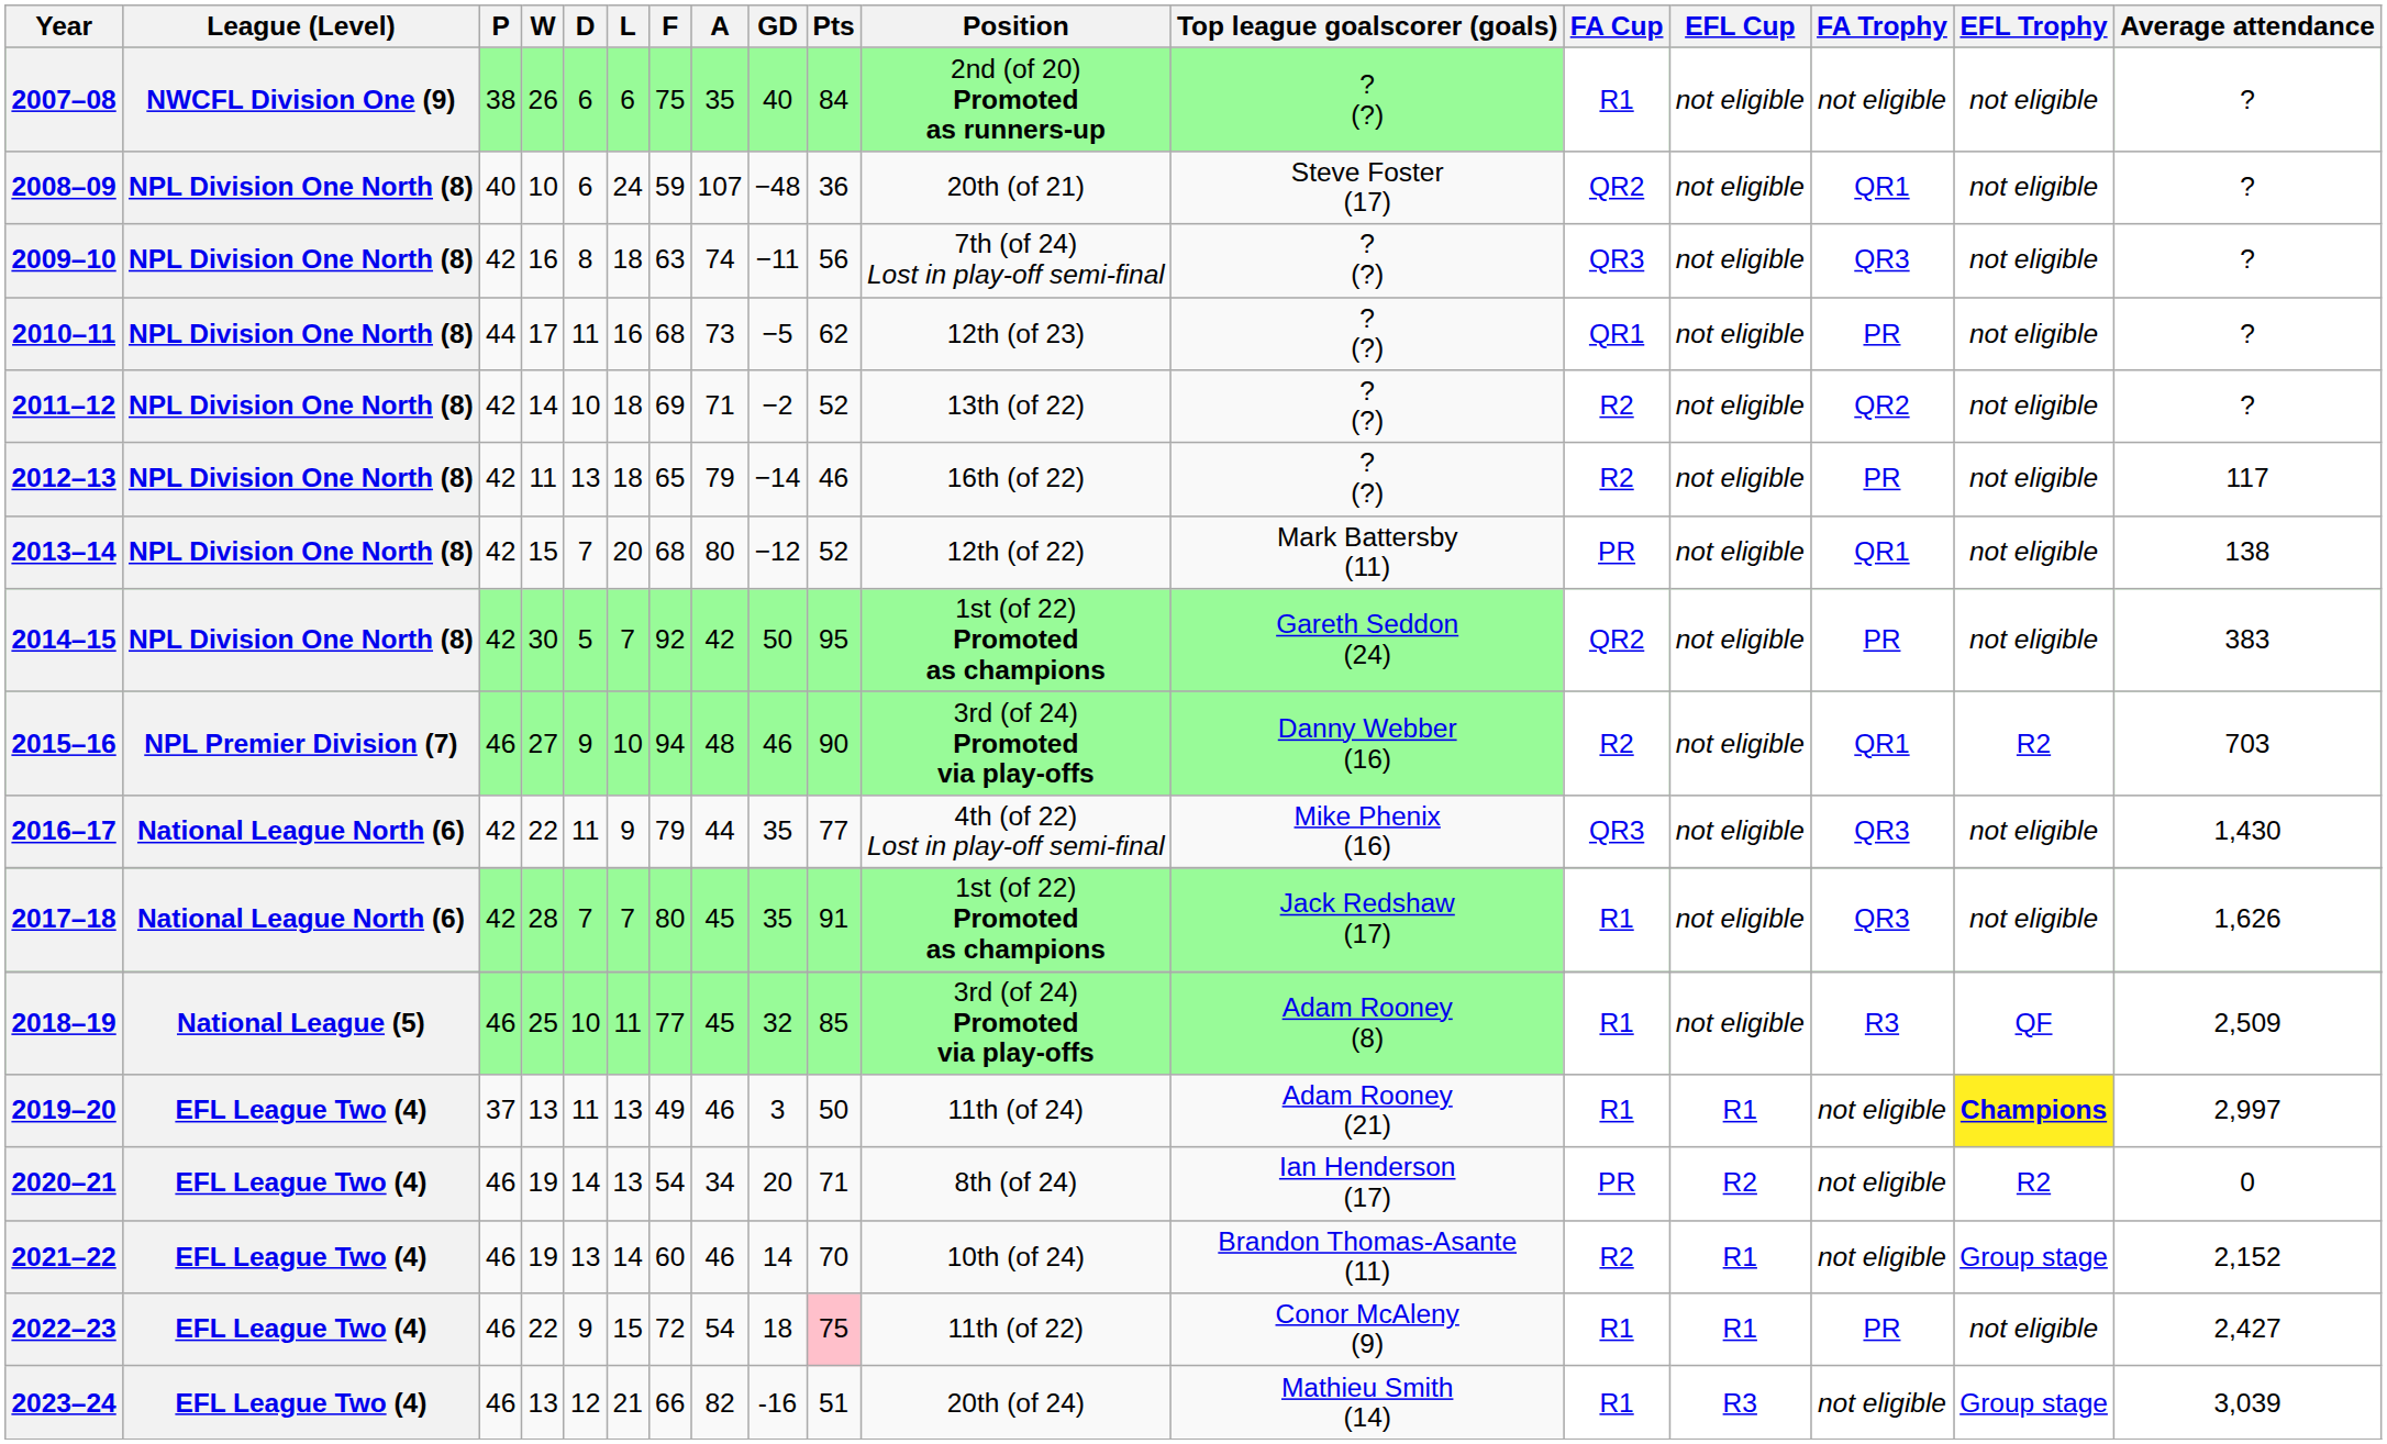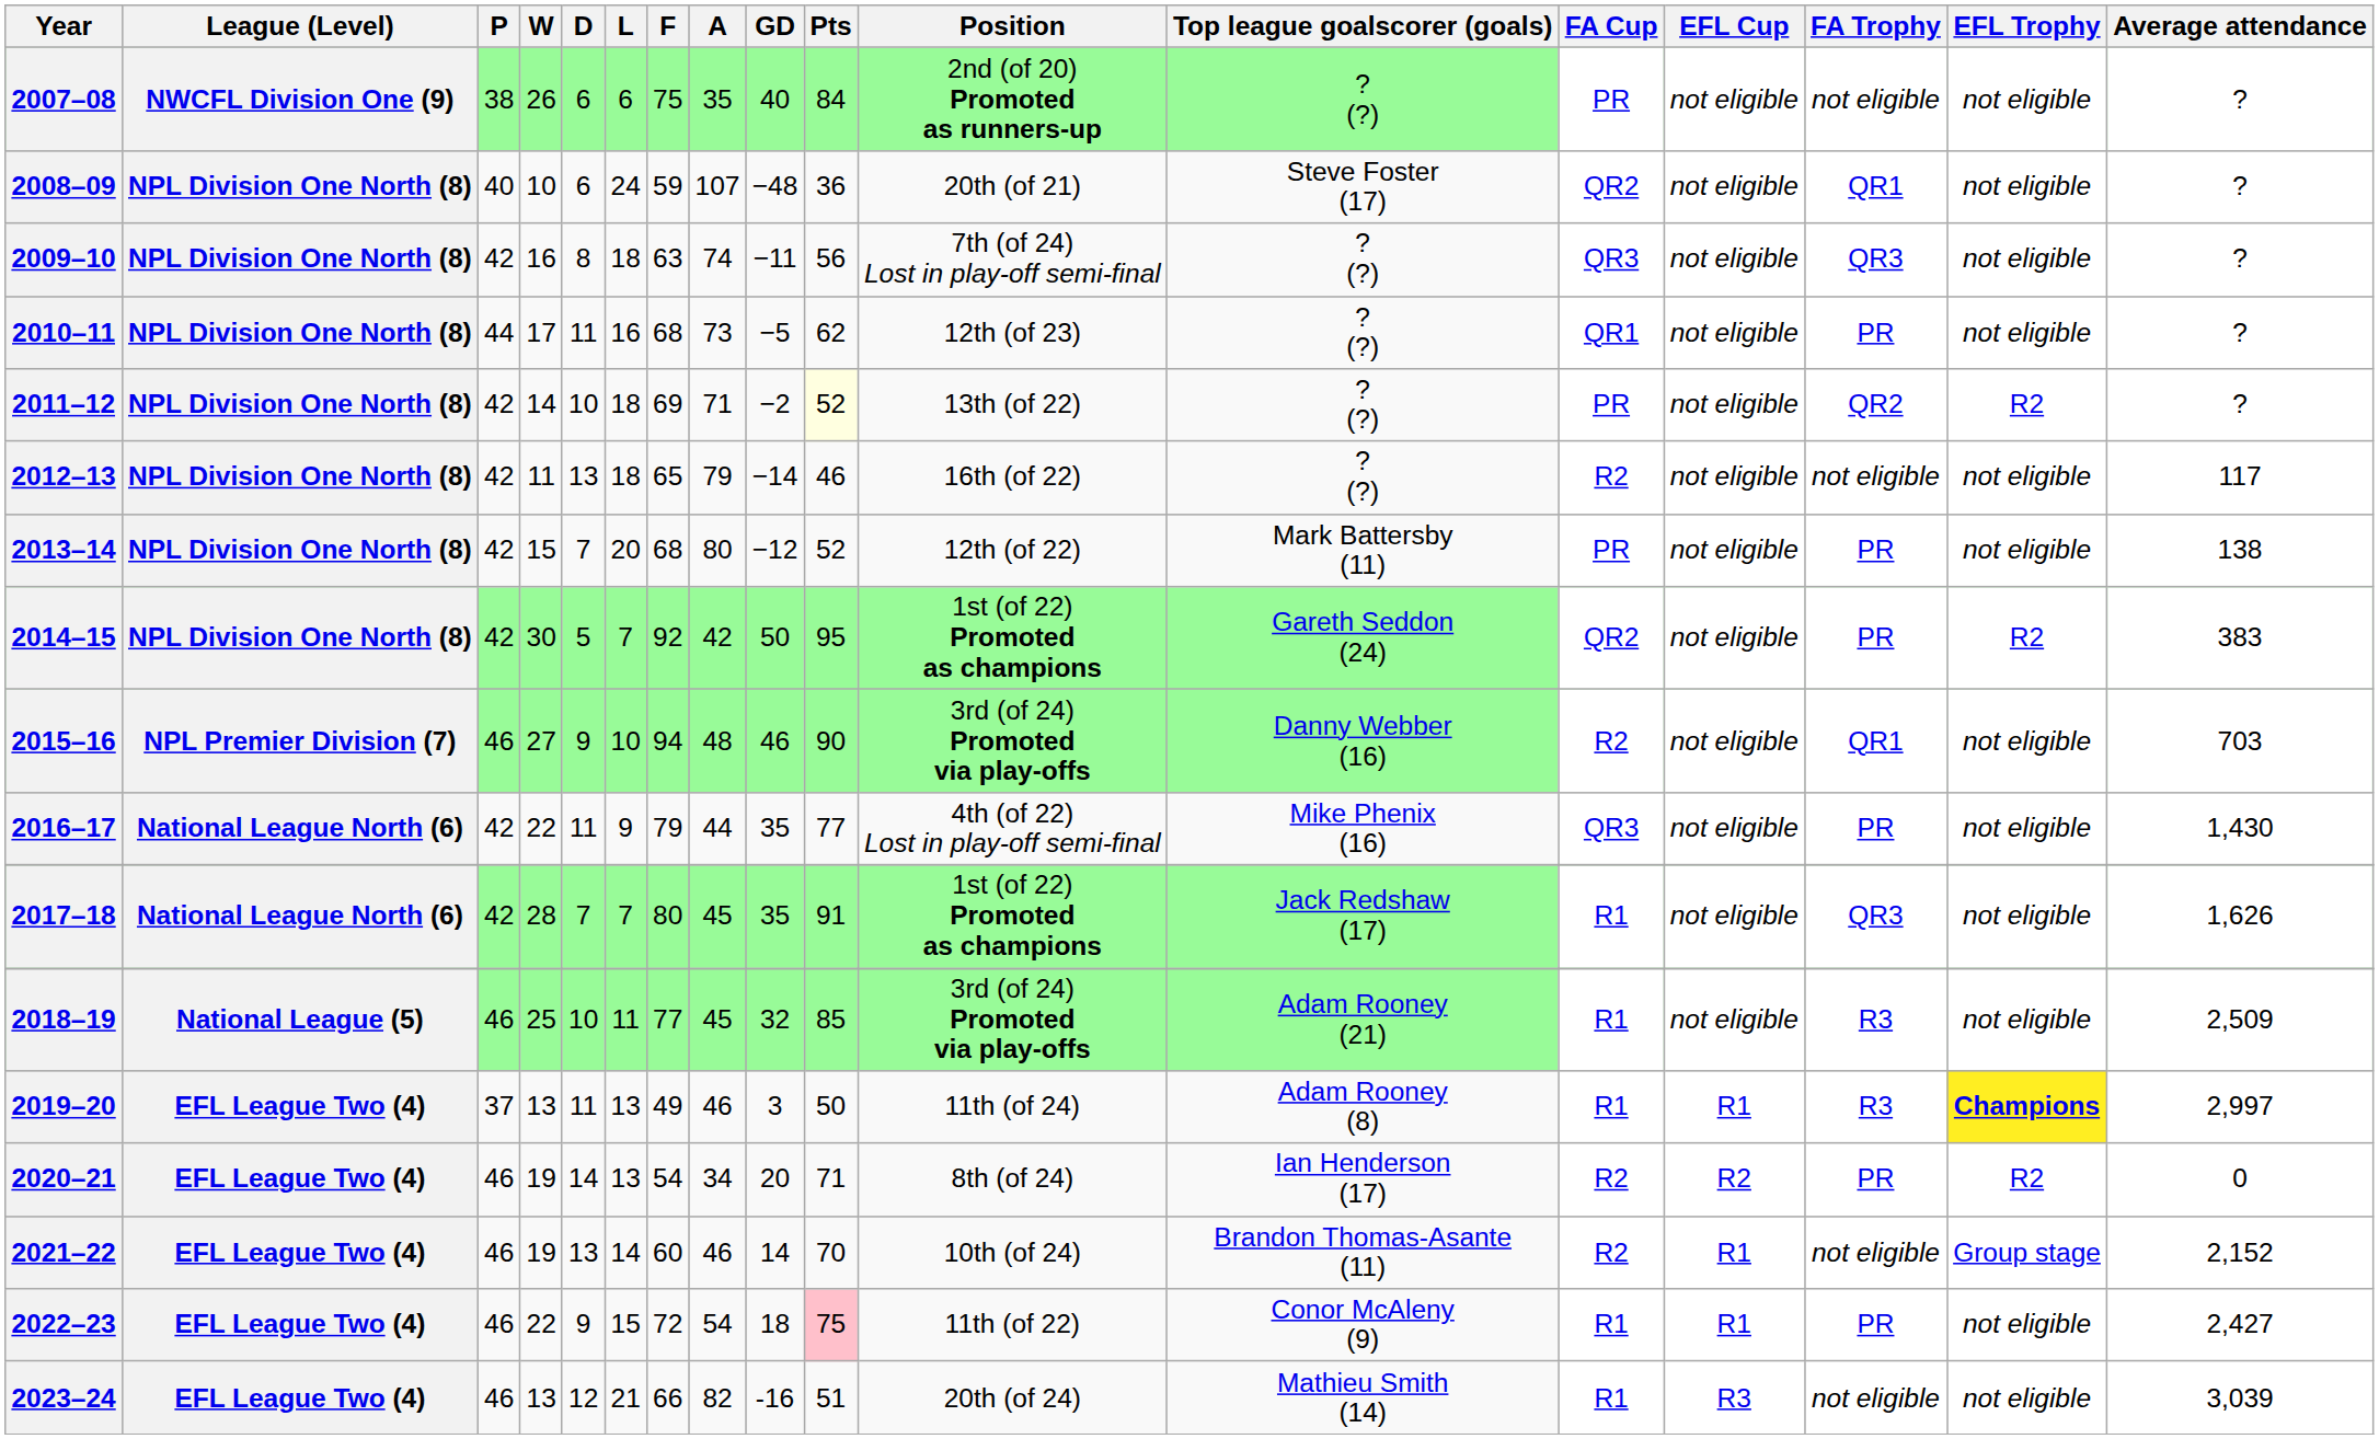2007–08 | FA Cup: R1 -> PR
2011–12 | Pts: no background -> lightyellow background
2011–12 | FA Cup: R2 -> PR
2011–12 | EFL Trophy: not eligible -> R2
2012–13 | FA Trophy: PR -> not eligible
2013–14 | FA Trophy: QR1 -> PR
2014–15 | EFL Trophy: not eligible -> R2
2015–16 | EFL Trophy: R2 -> not eligible
2016–17 | FA Trophy: QR3 -> PR
2018–19 | Top league goalscorer (goals): Adam Rooney (8) -> Adam Rooney (21)
2018–19 | EFL Trophy: QF -> not eligible
2019–20 | Top league goalscorer (goals): Adam Rooney (21) -> Adam Rooney (8)
2019–20 | FA Trophy: not eligible -> R3
2020–21 | FA Cup: PR -> R2
2020–21 | FA Trophy: not eligible -> PR
2023–24 | EFL Trophy: Group stage -> not eligible
